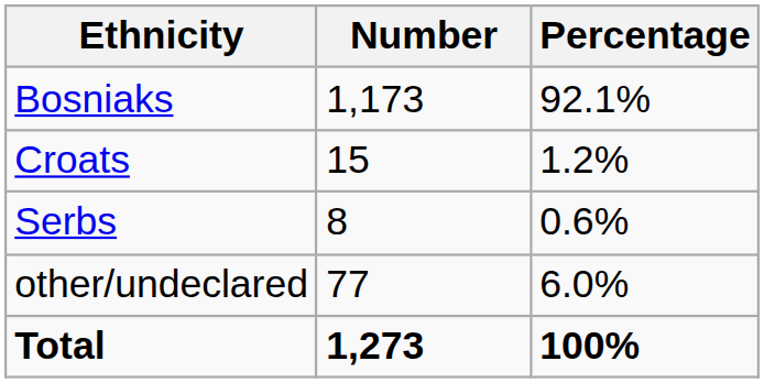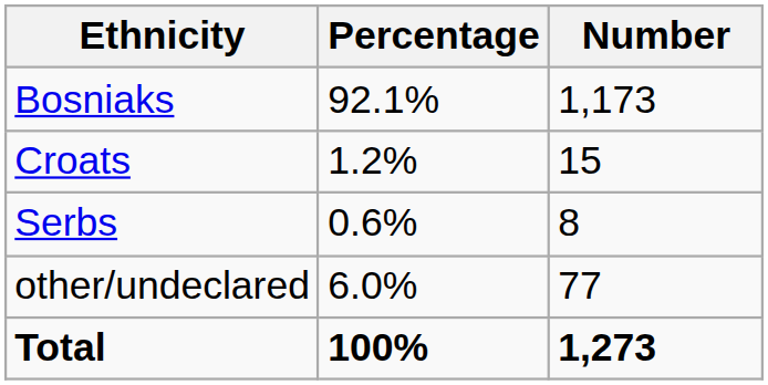columns swapped: Number <-> Percentage
